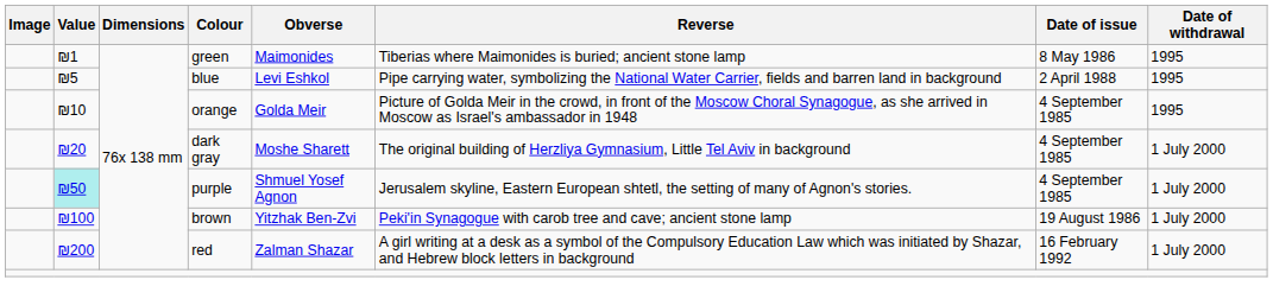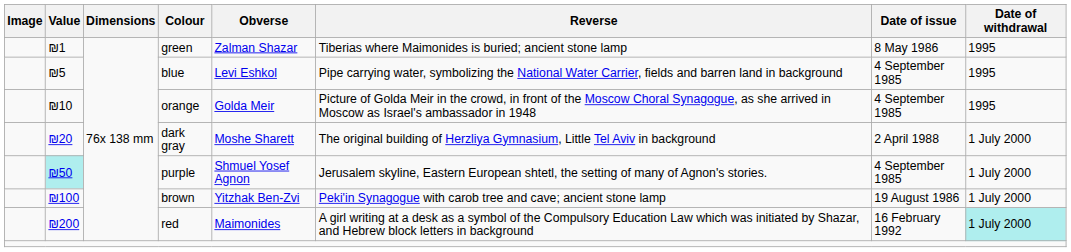green | Obverse: Maimonides -> Zalman Shazar
blue | Date of issue: 2 April 1988 -> 4 September 1985
dark gray | Date of issue: 4 September 1985 -> 2 April 1988
red | Obverse: Zalman Shazar -> Maimonides
red | Date of withdrawal: no background -> paleturquoise background
